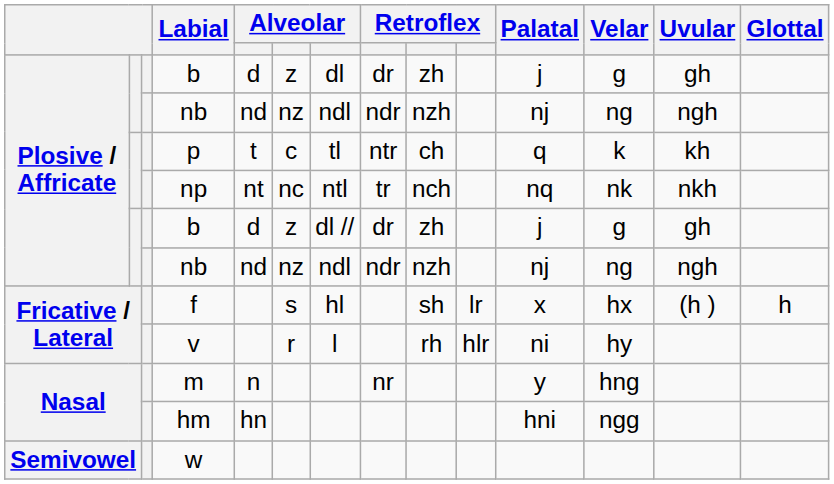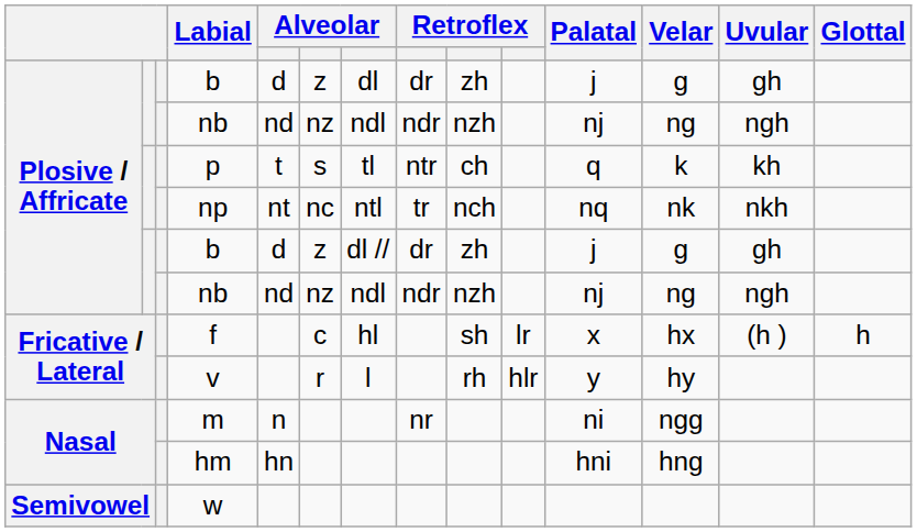p | column 6: c -> s
f | column 6: s -> c
v | Palatal: ni -> y
m | Palatal: y -> ni
m | Velar: hng -> ngg
hm | Velar: ngg -> hng
